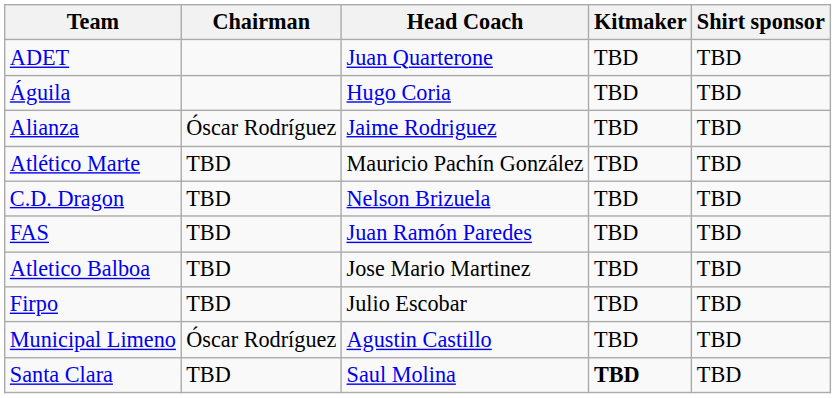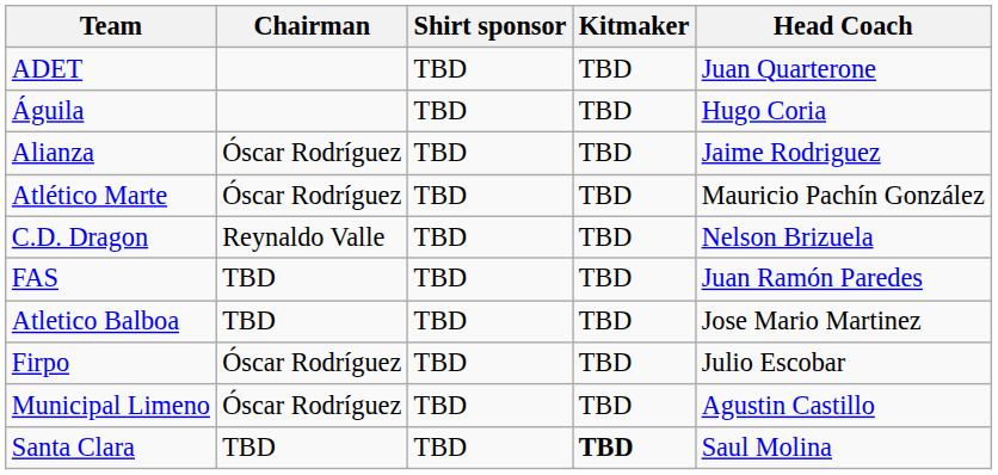columns swapped: Head Coach <-> Shirt sponsor
Atlético Marte | Chairman: TBD -> Óscar Rodríguez
C.D. Dragon | Chairman: TBD -> Reynaldo Valle
Firpo | Chairman: TBD -> Óscar Rodríguez
